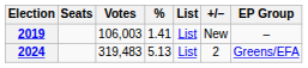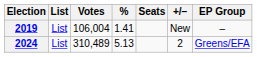columns swapped: List <-> Seats
2019 | Votes: 106,003 -> 106,004
2024 | Votes: 319,483 -> 310,489
